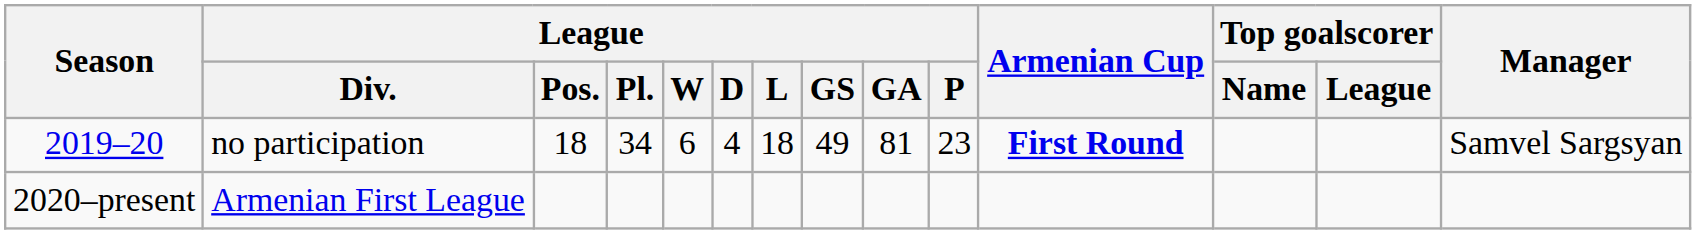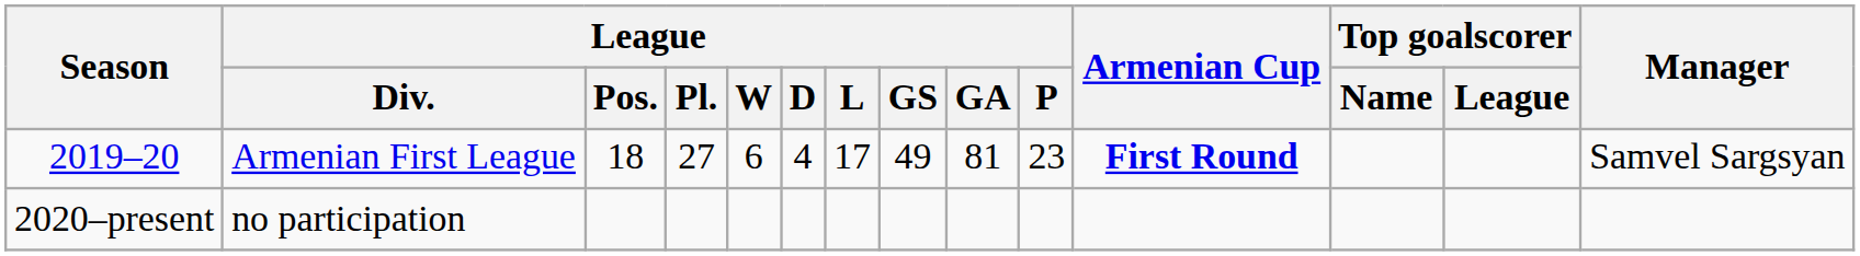2019–20 | League / Div.: no participation -> Armenian First League
2019–20 | League / Pl.: 34 -> 27
2019–20 | League / L: 18 -> 17
2020–present | League / Div.: Armenian First League -> no participation
